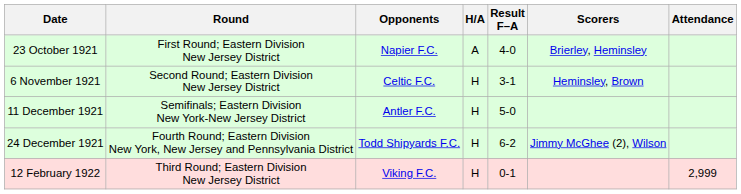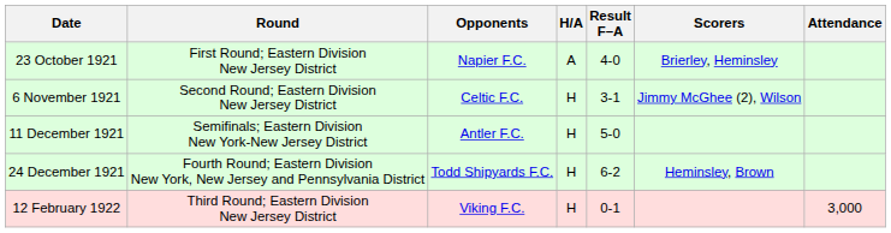6 November 1921 | Scorers: Heminsley, Brown -> Jimmy McGhee (2), Wilson
24 December 1921 | Scorers: Jimmy McGhee (2), Wilson -> Heminsley, Brown
12 February 1922 | Attendance: 2,999 -> 3,000
